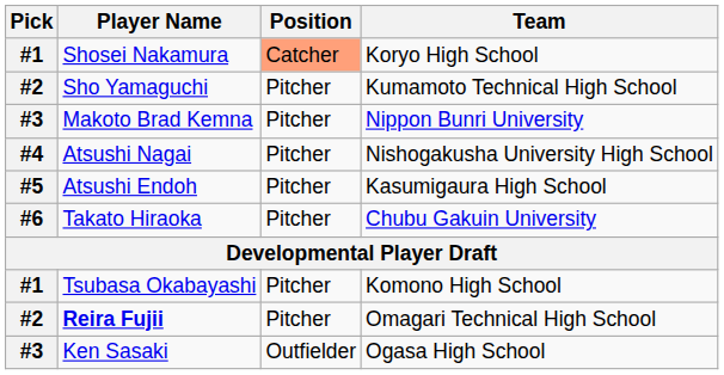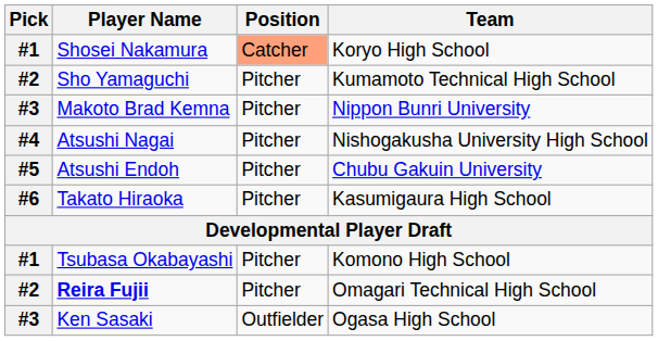Atsushi Endoh | Team: Kasumigaura High School -> Chubu Gakuin University
Takato Hiraoka | Team: Chubu Gakuin University -> Kasumigaura High School
